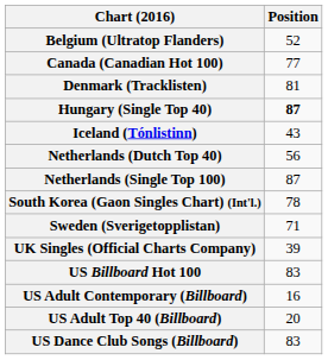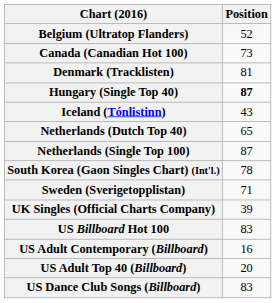Canada (Canadian Hot 100) | Position: 77 -> 73
Netherlands (Dutch Top 40) | Position: 56 -> 65
